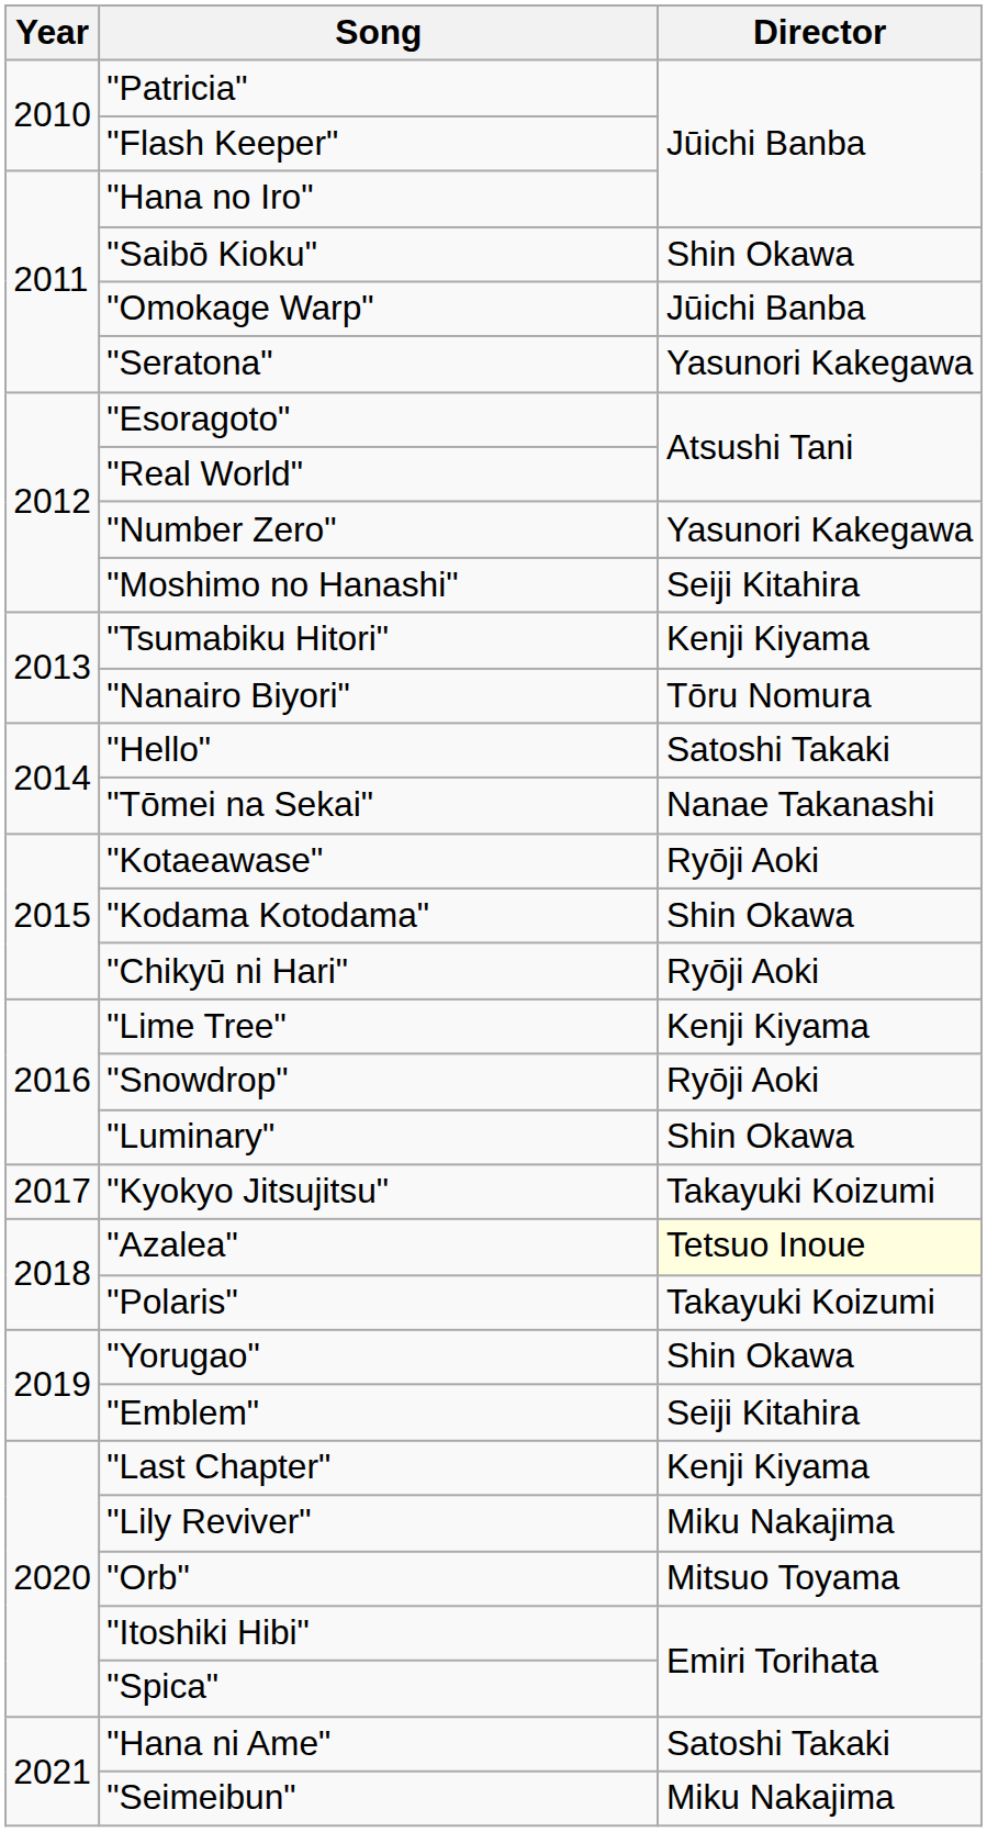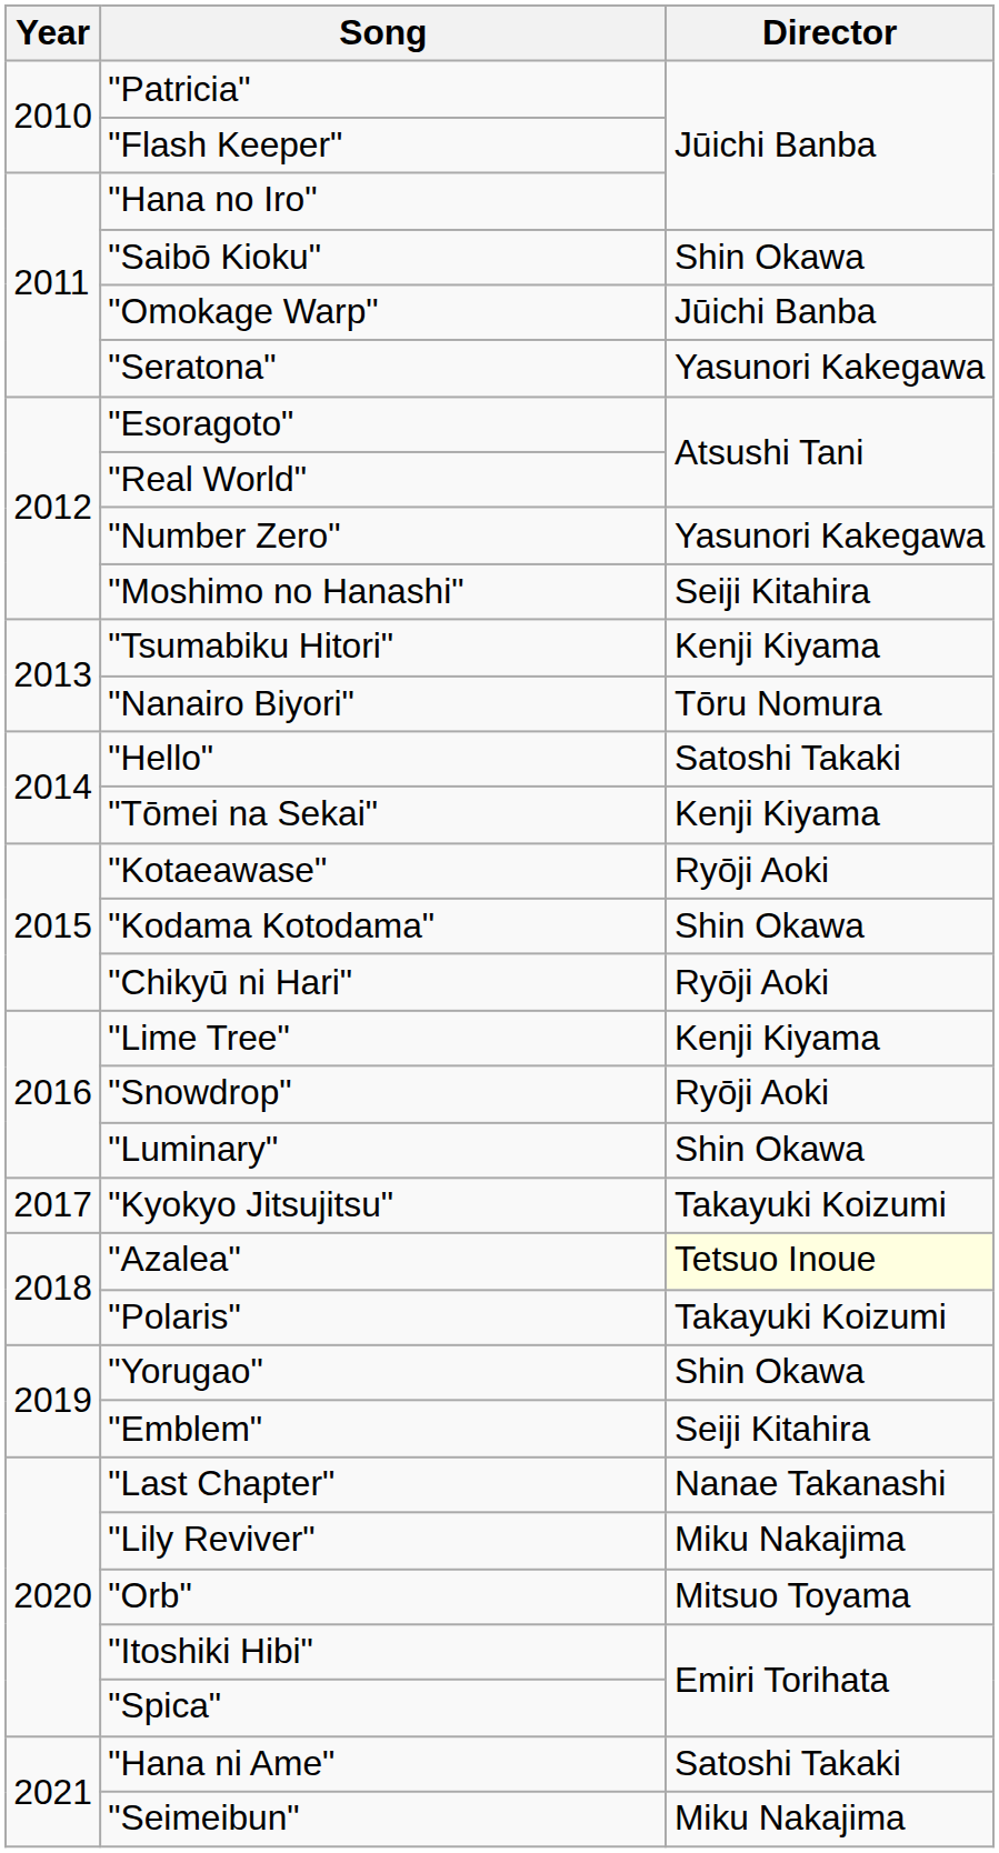"Tōmei na Sekai" | Director: Nanae Takanashi -> Kenji Kiyama
"Last Chapter" | Director: Kenji Kiyama -> Nanae Takanashi
